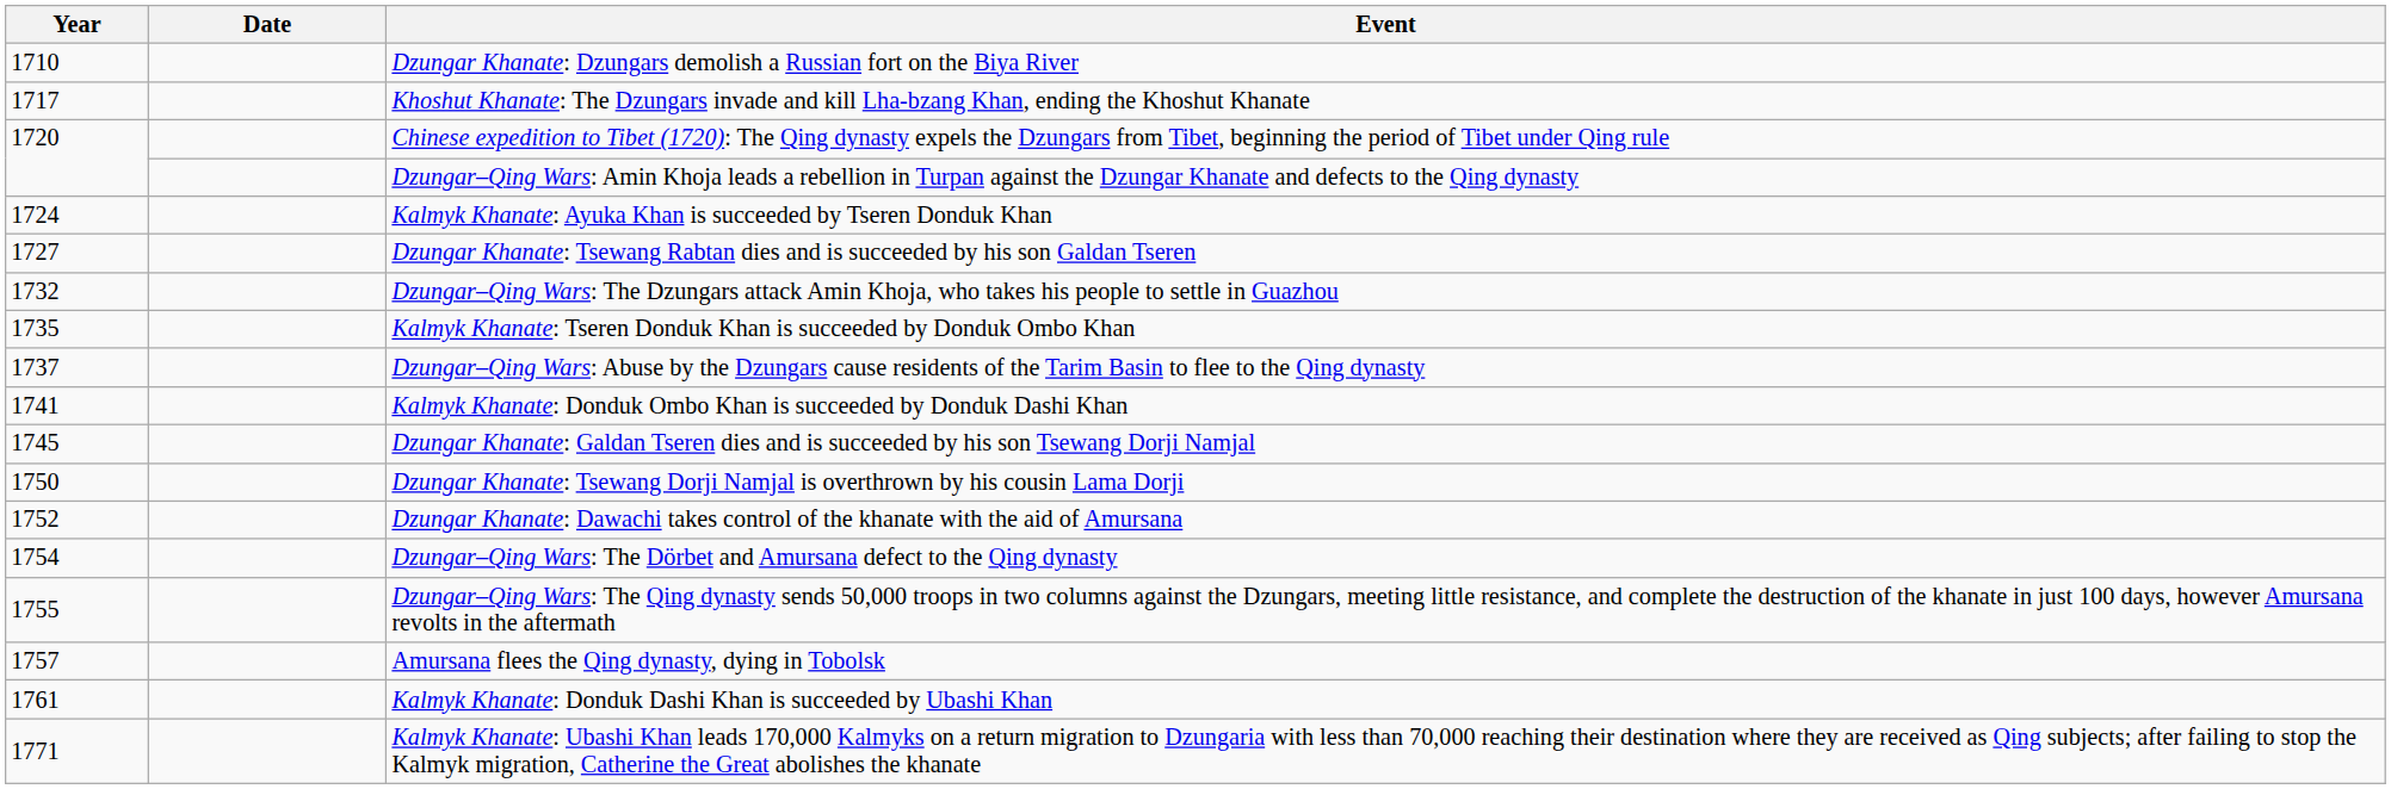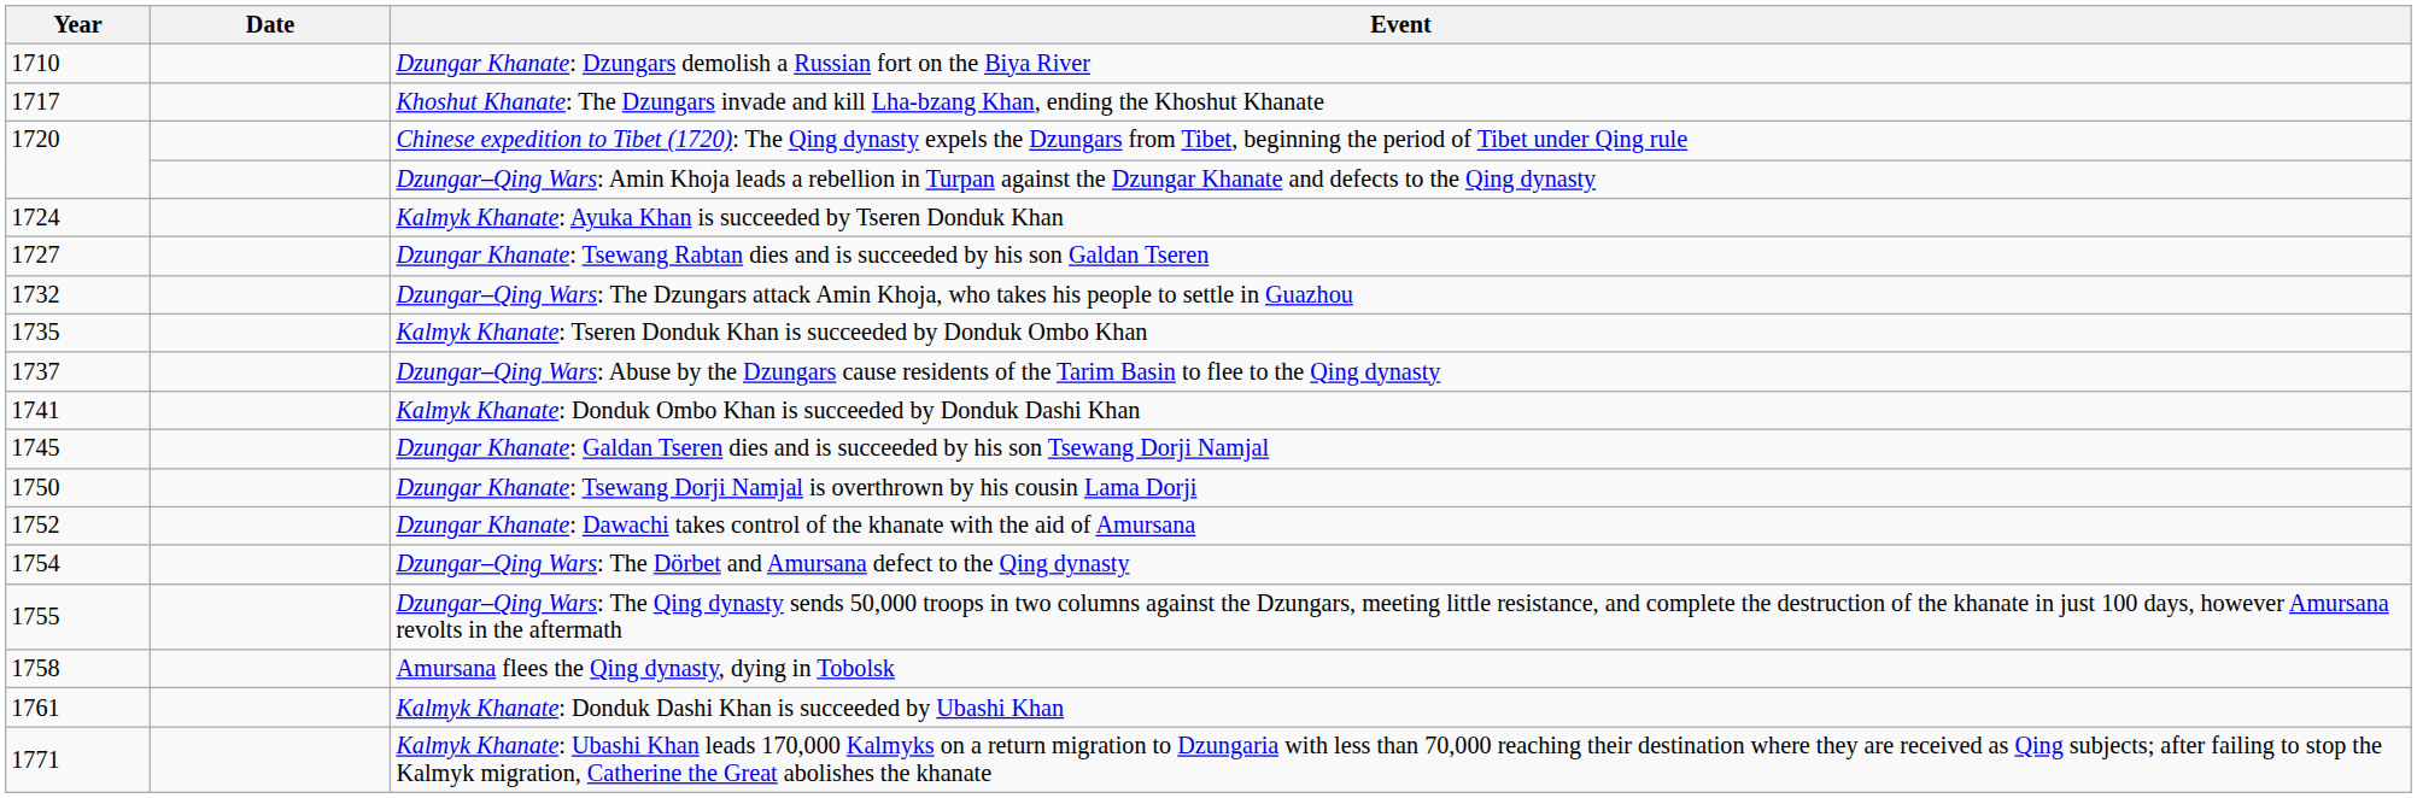Amursana flees the Qing dynasty, dying in Tobolsk | Year: 1757 -> 1758
